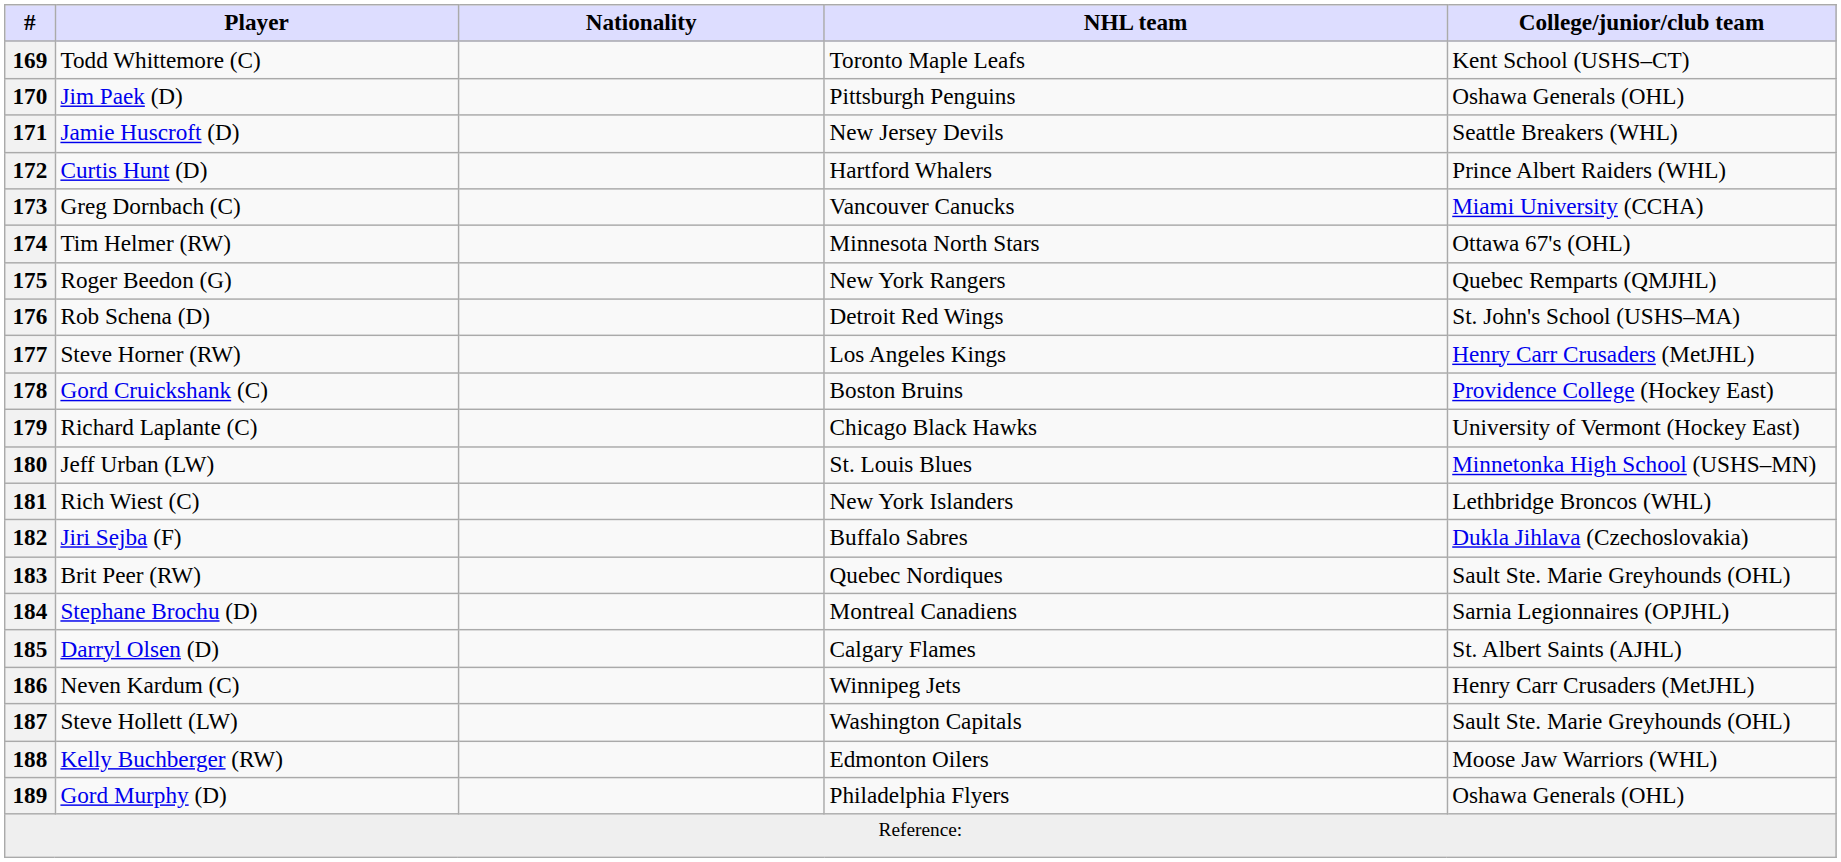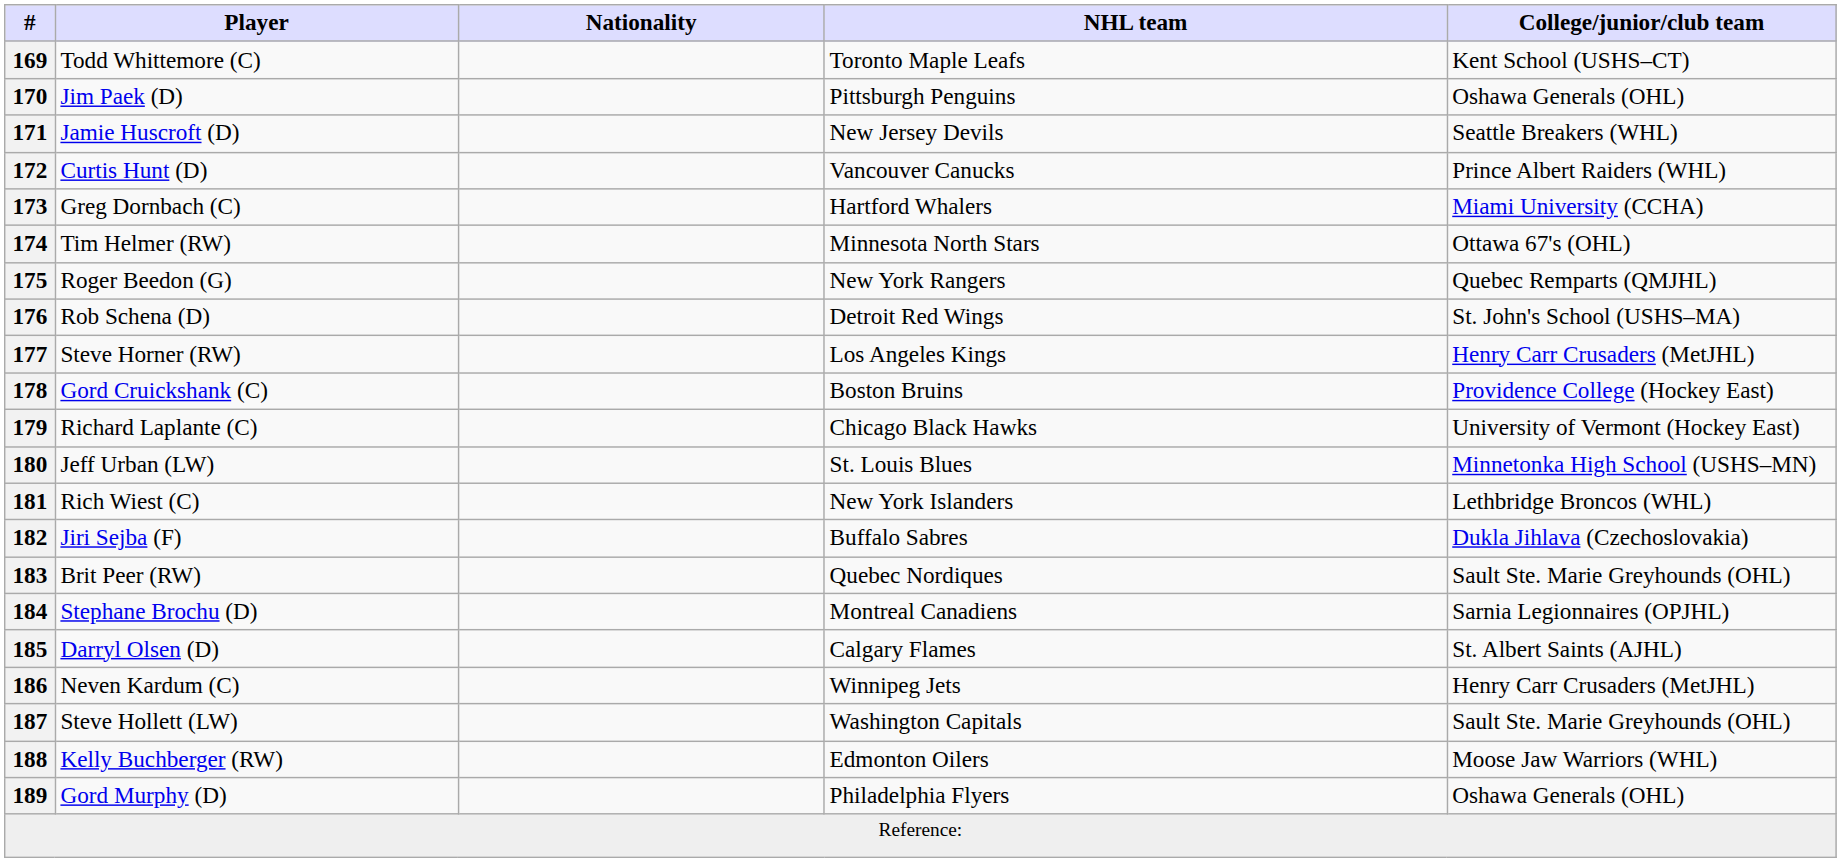172 | NHL team: Hartford Whalers -> Vancouver Canucks
173 | NHL team: Vancouver Canucks -> Hartford Whalers
